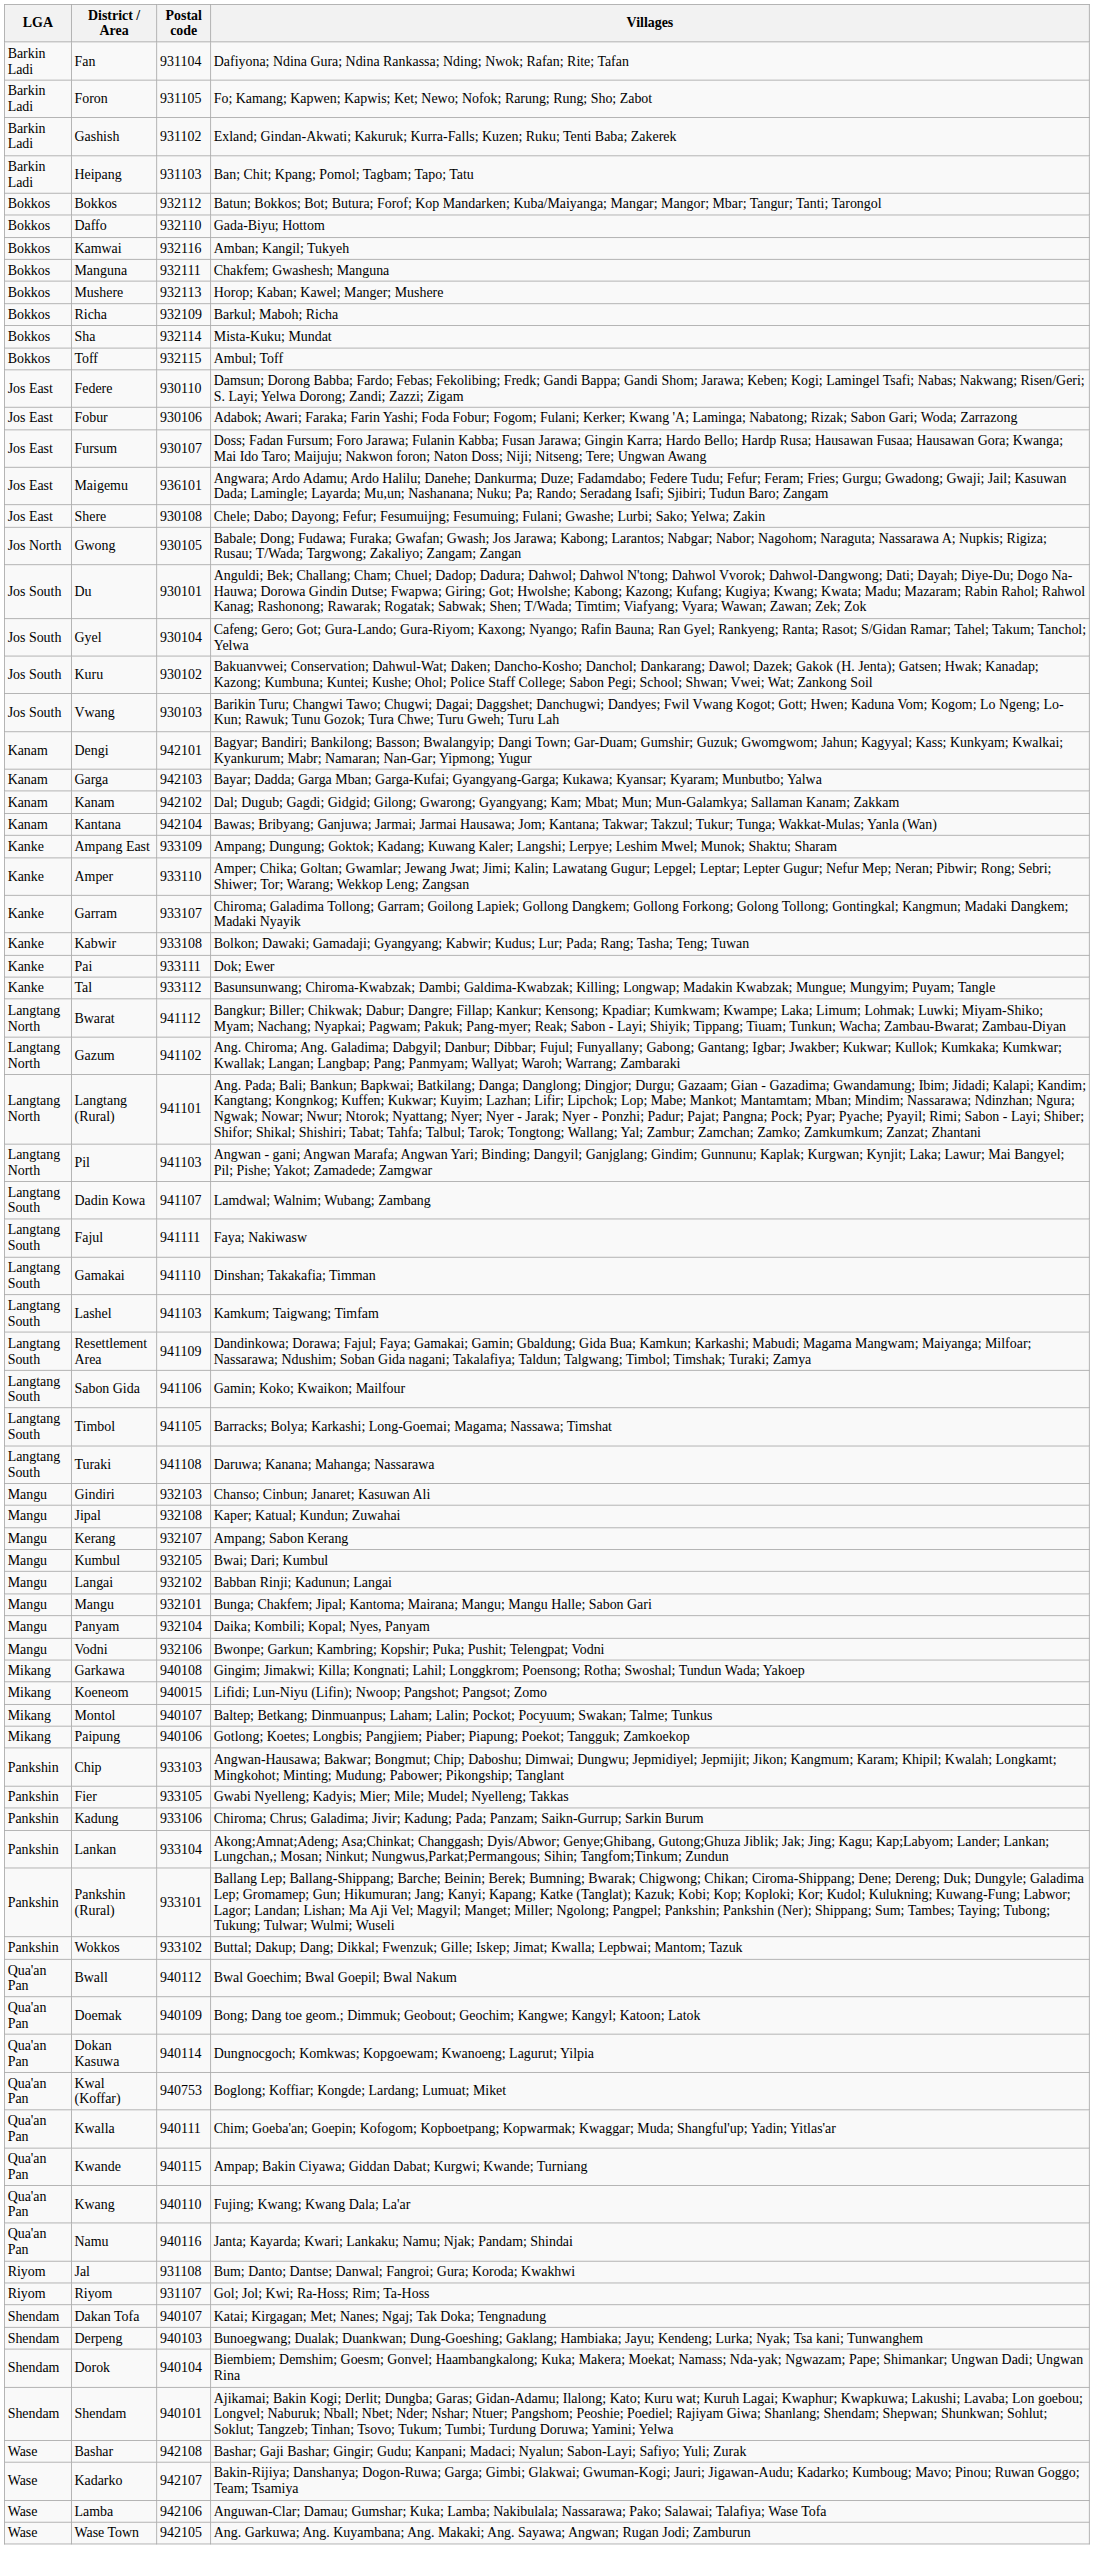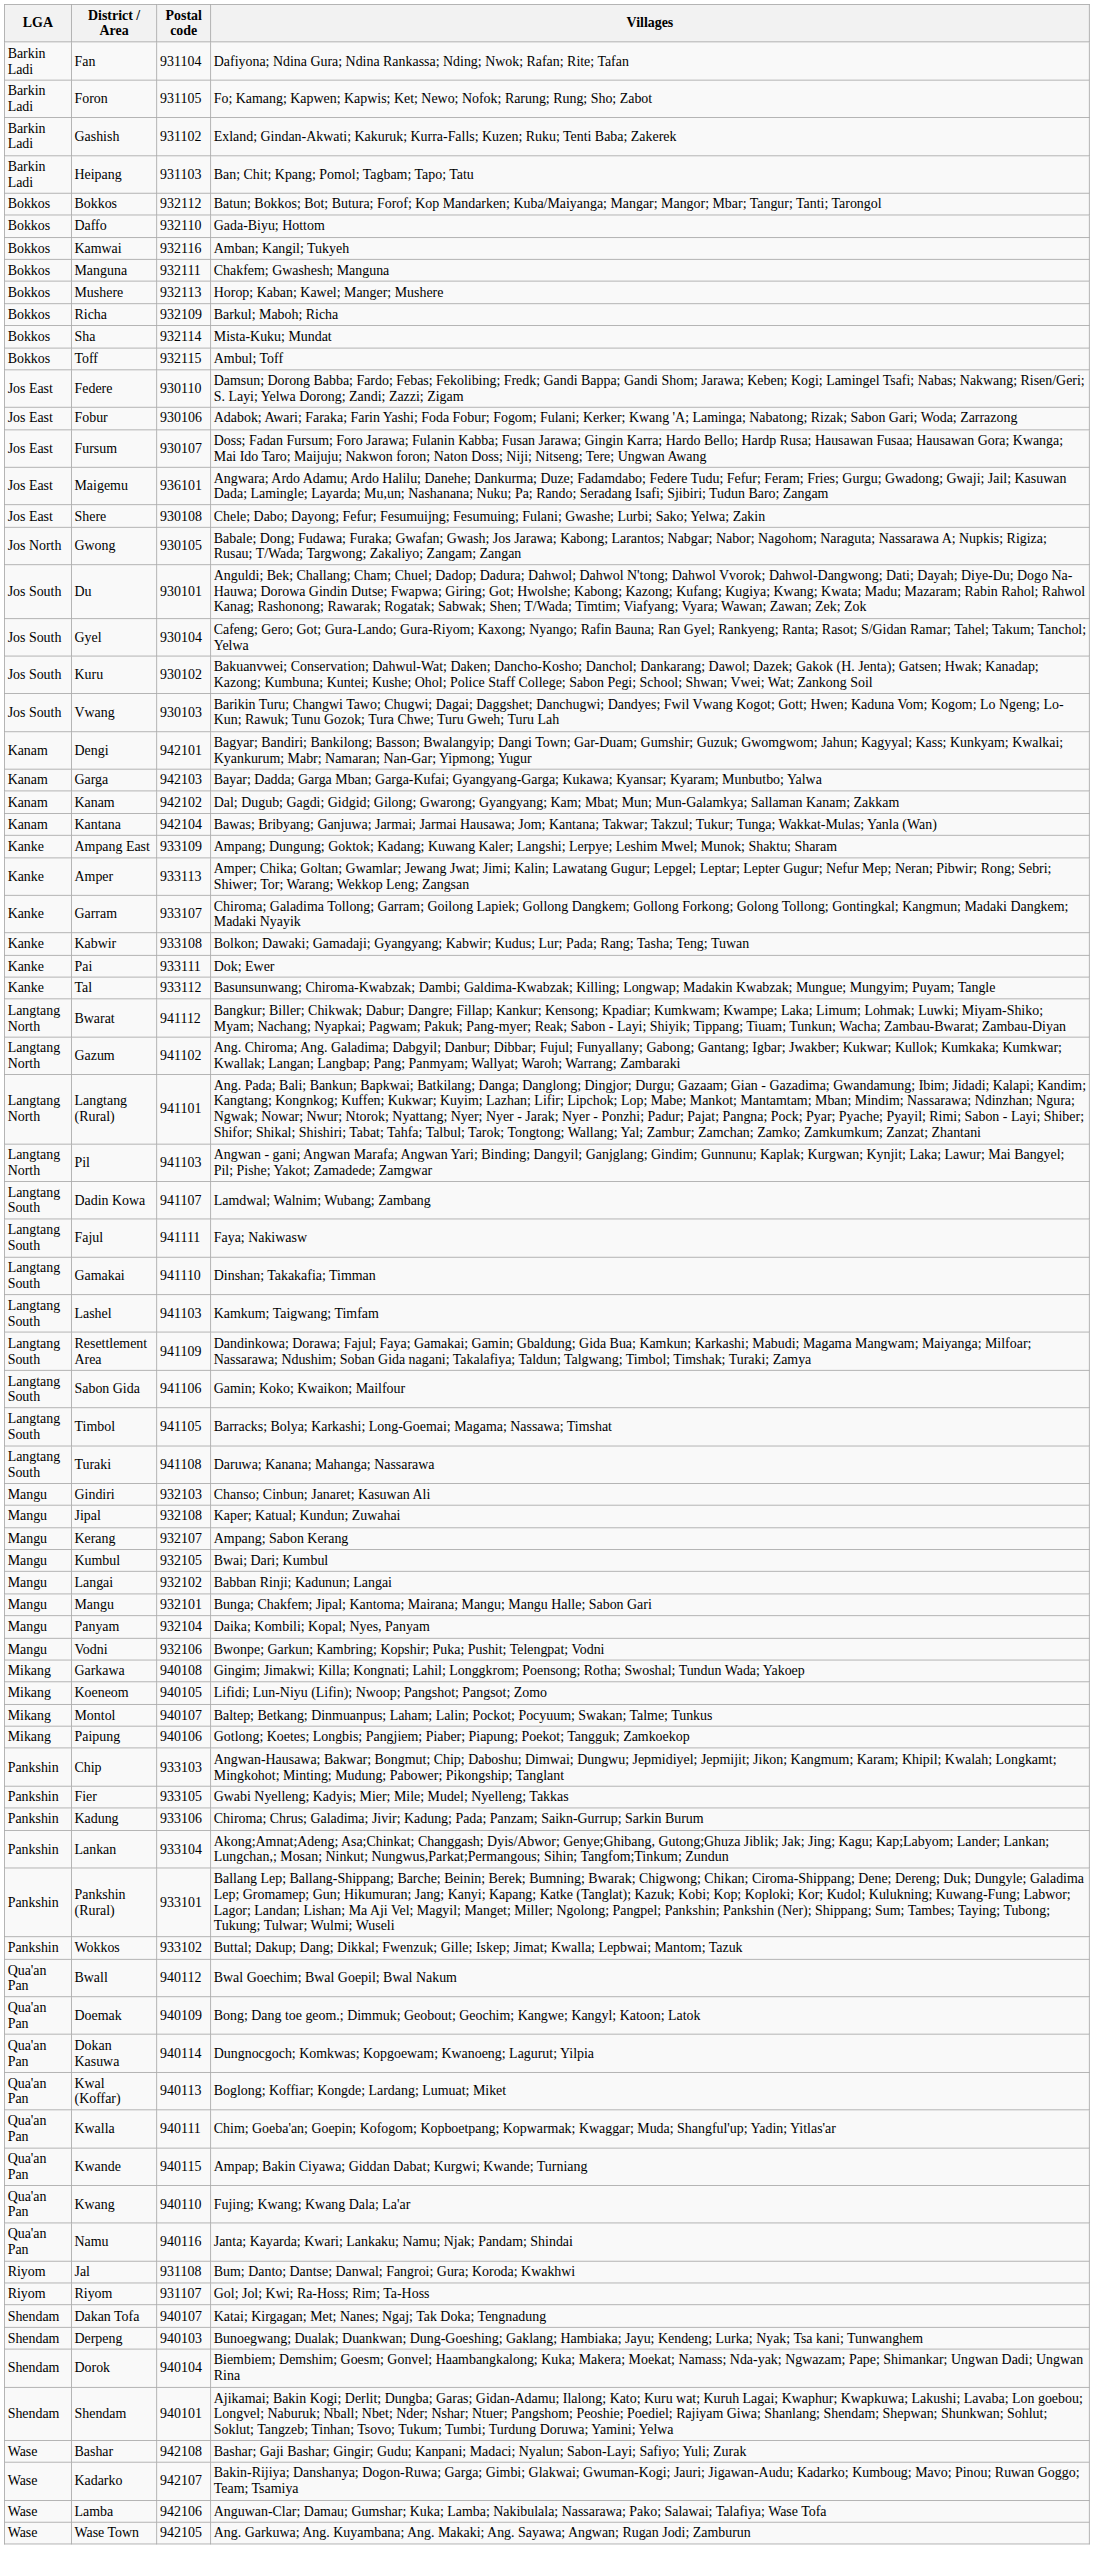Amper | Postal code: 933110 -> 933113
Koeneom | Postal code: 940015 -> 940105
Kwal (Koffar) | Postal code: 940753 -> 940113
